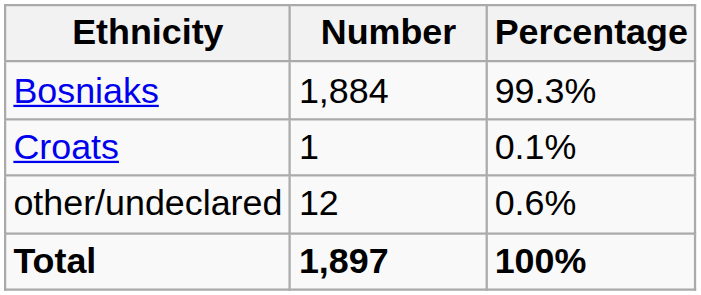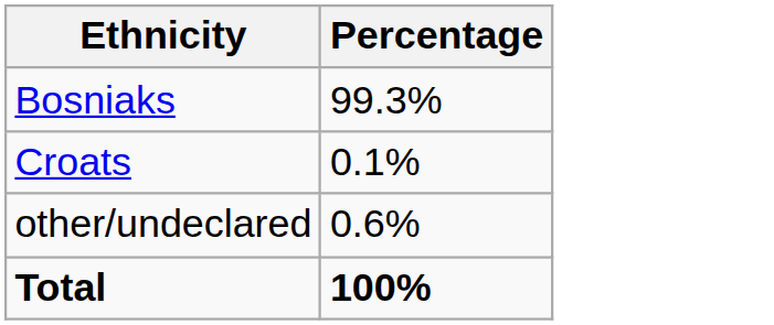- column: Number | 1,884 | 1 | 12 | 1,897
